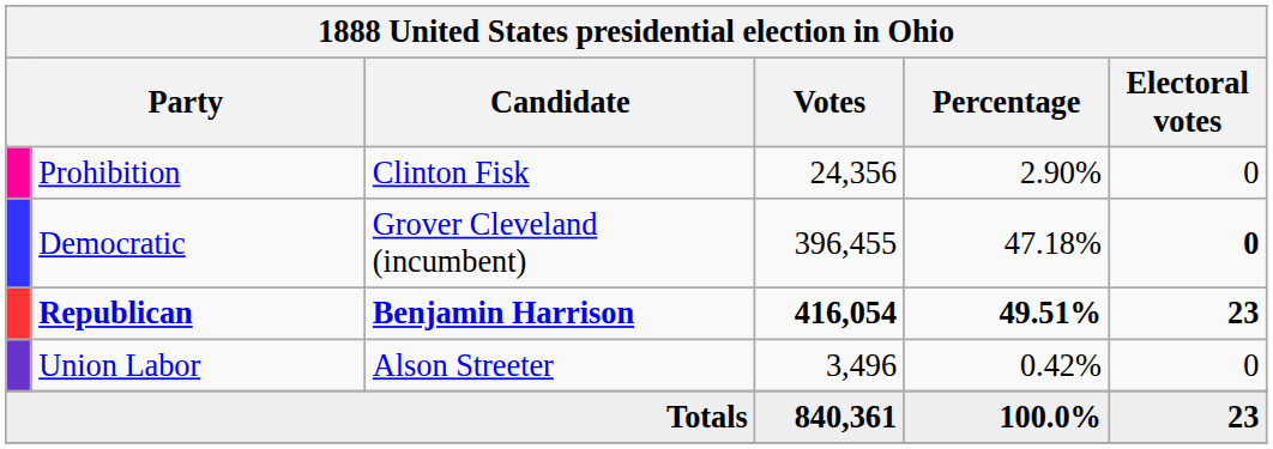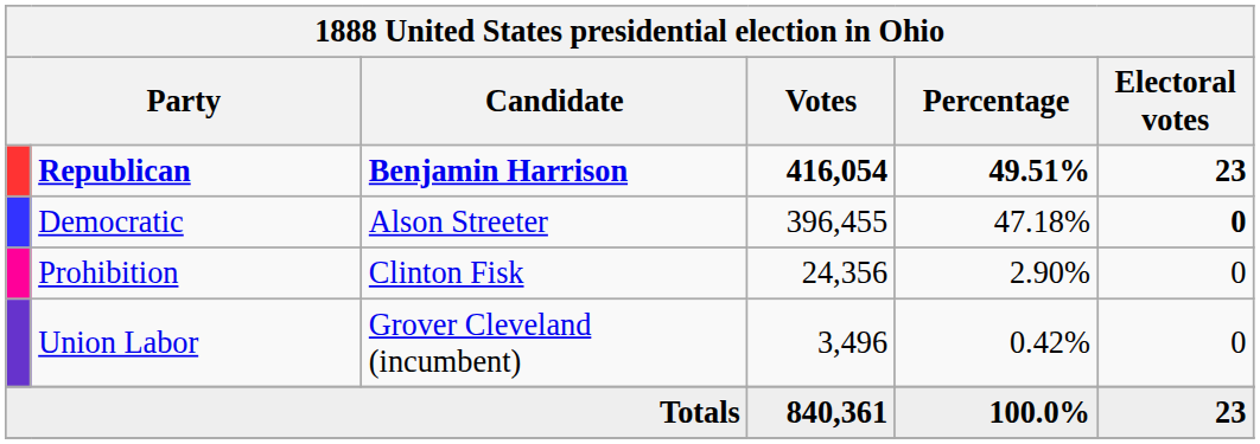rows swapped: Republican <-> Prohibition
Democratic | Candidate: Grover Cleveland (incumbent) -> Alson Streeter
Union Labor | Candidate: Alson Streeter -> Grover Cleveland (incumbent)
